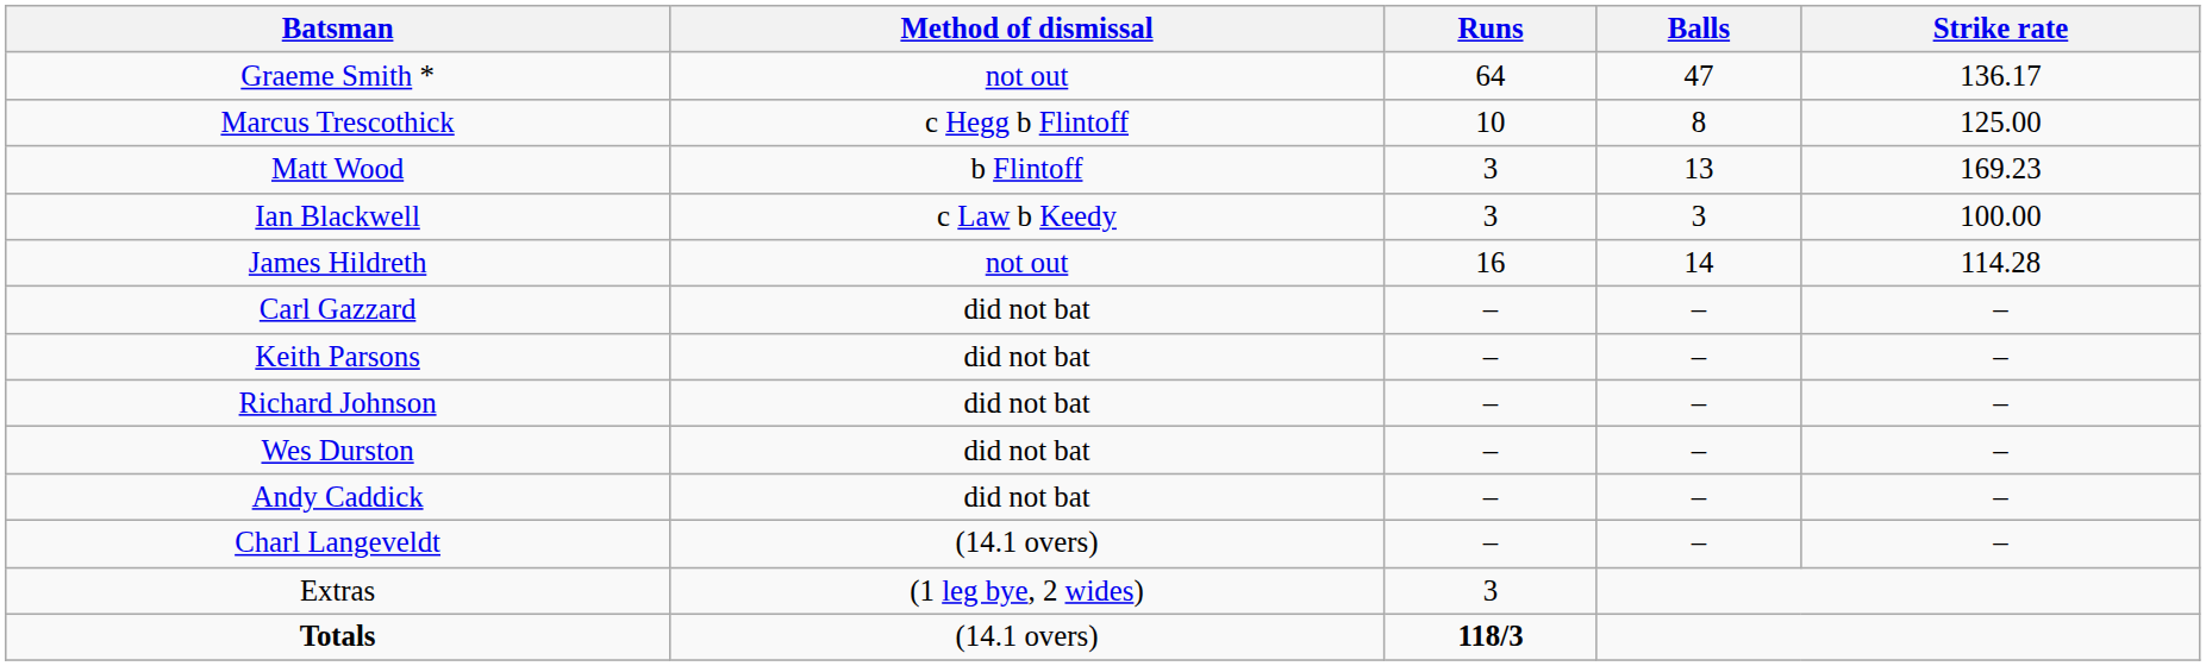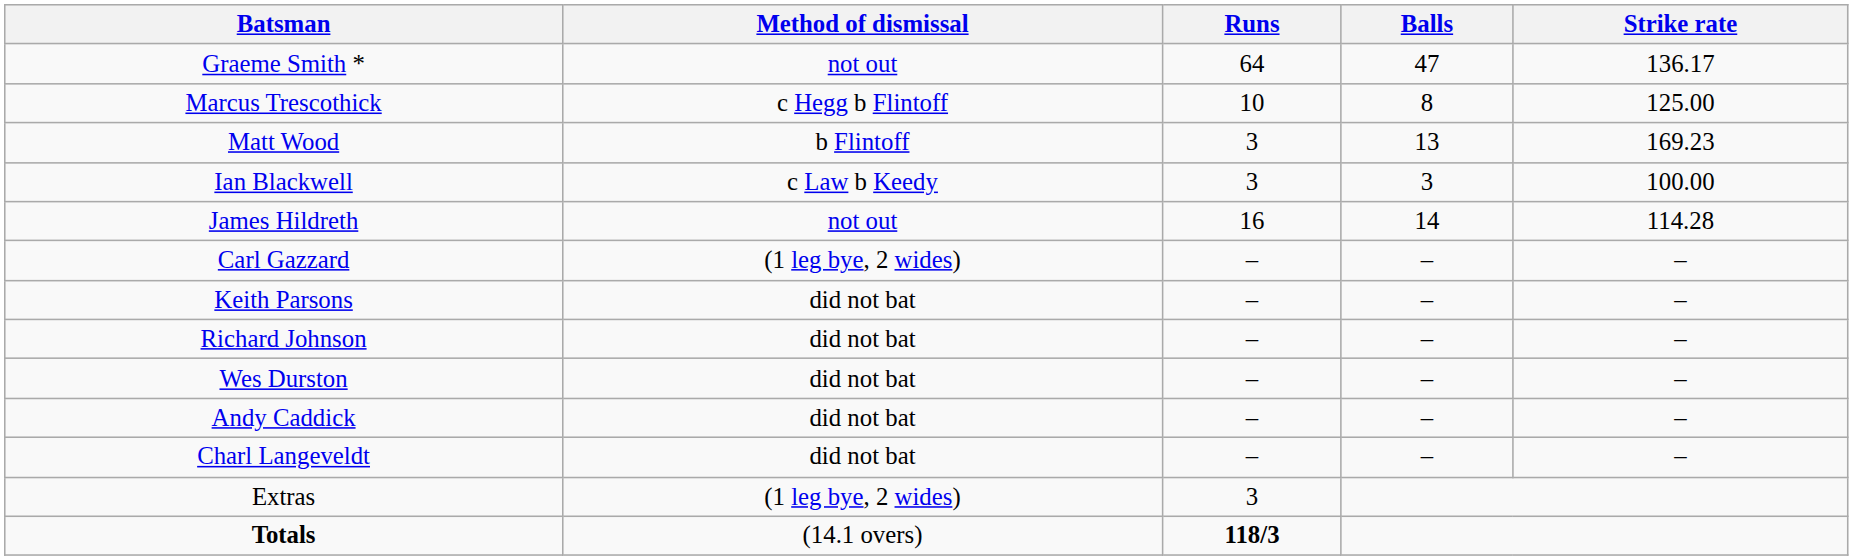Carl Gazzard | Method of dismissal: did not bat -> (1 leg bye, 2 wides)
Charl Langeveldt | Method of dismissal: (14.1 overs) -> did not bat
